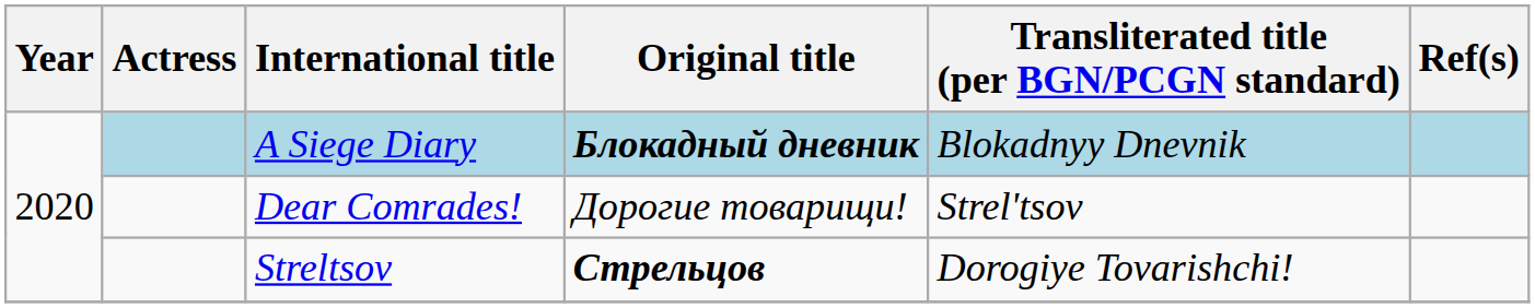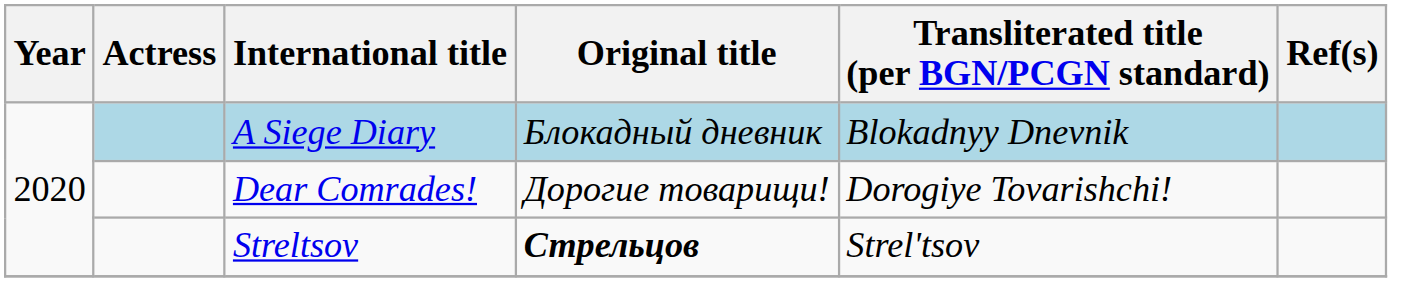A Siege Diary | Original title: bold -> normal
Dear Comrades! | Transliterated title (per BGN/PCGN standard): Strel'tsov -> Dorogiye Tovarishchi!
Streltsov | Transliterated title (per BGN/PCGN standard): Dorogiye Tovarishchi! -> Strel'tsov
